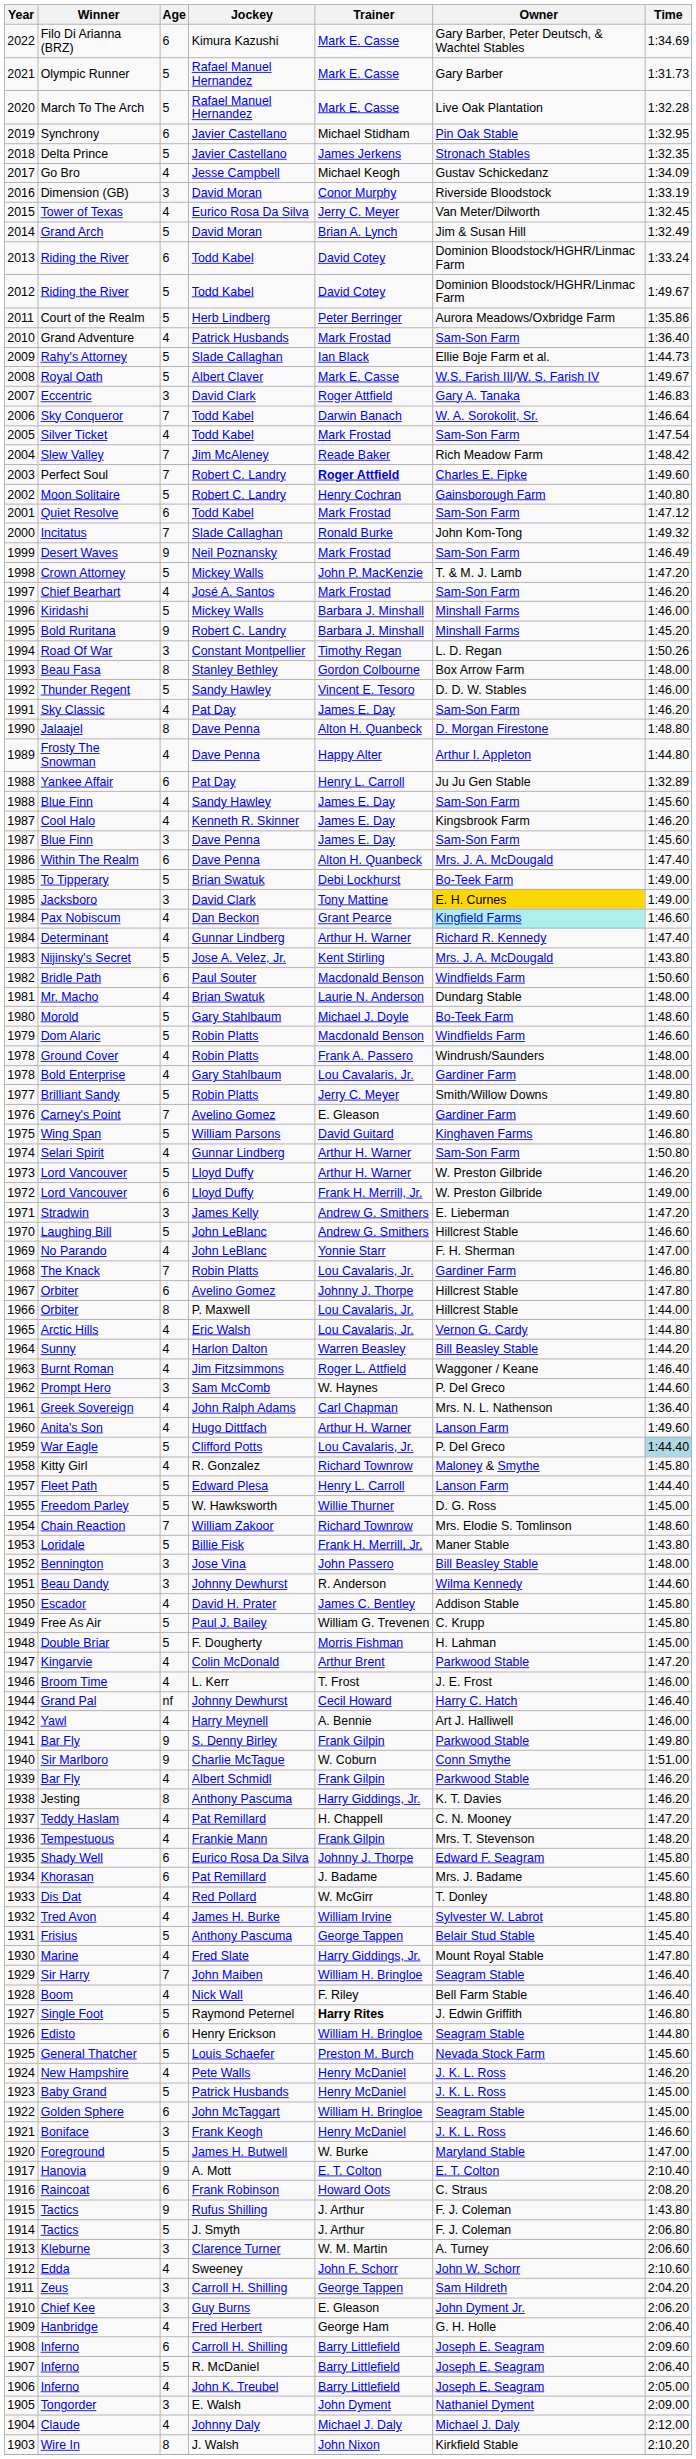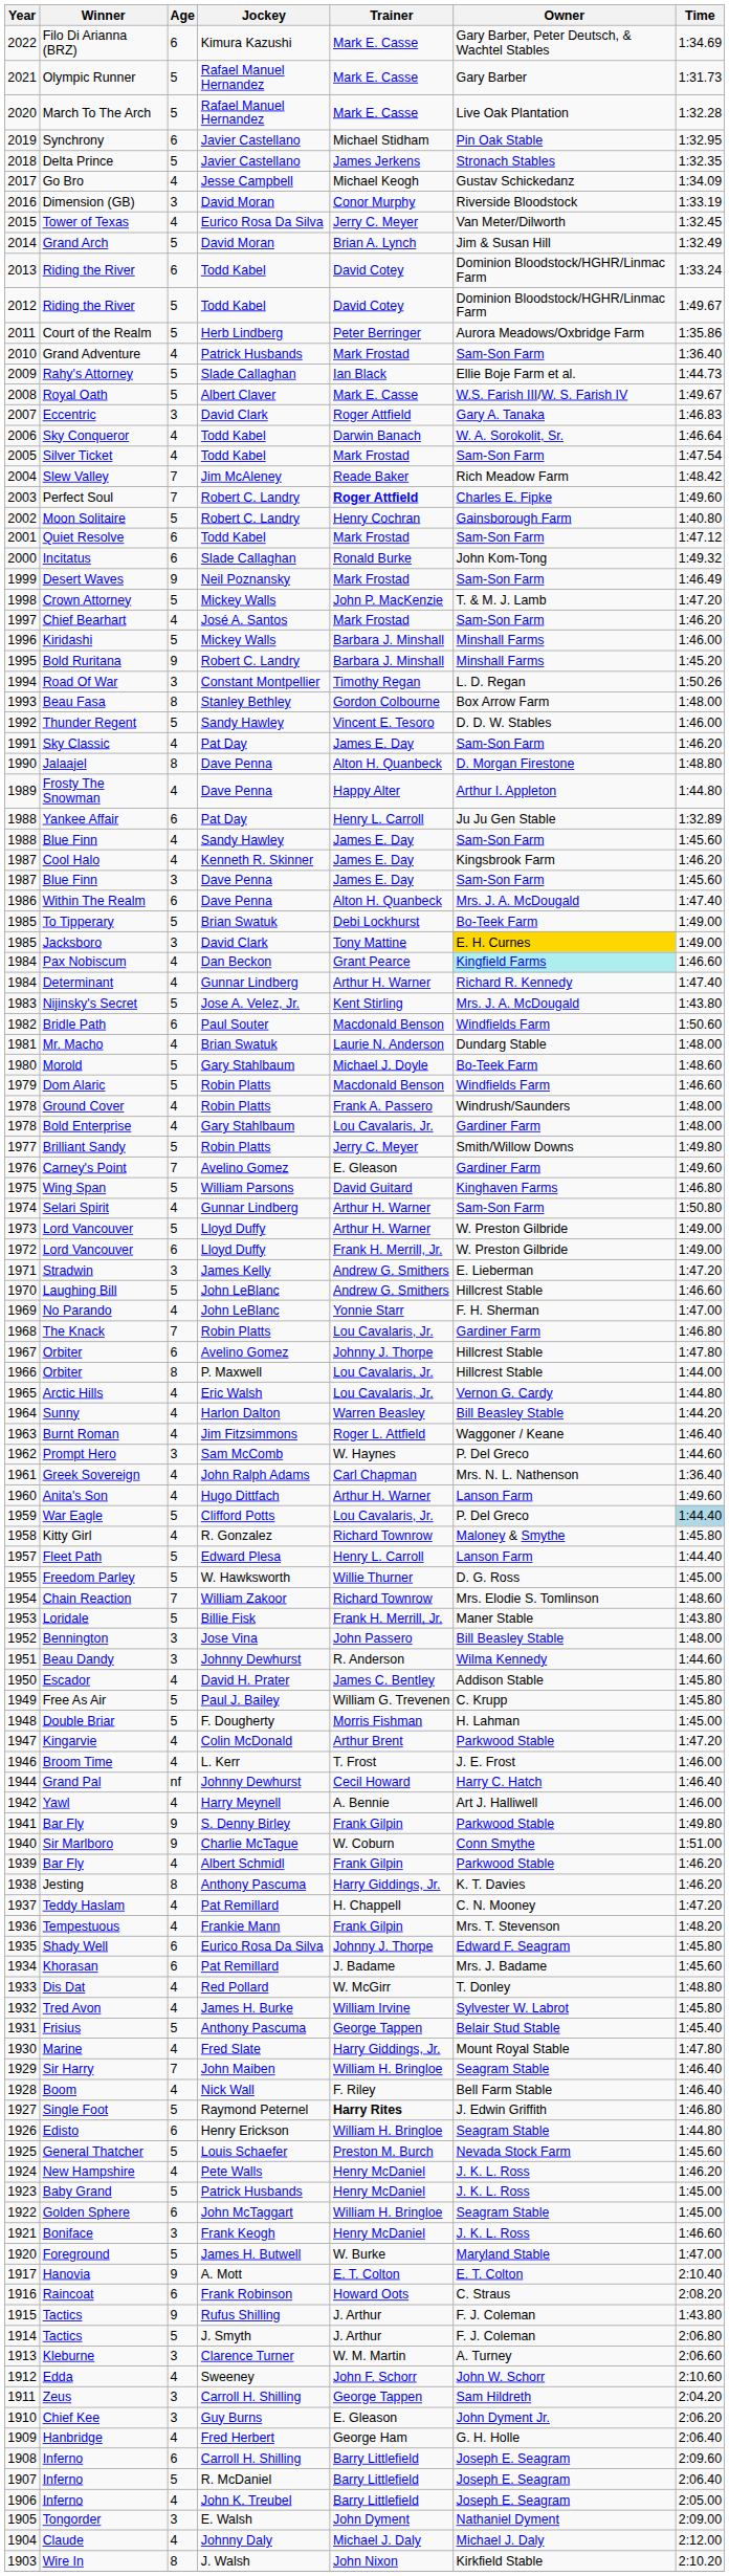Sky Conqueror | Age: 7 -> 4
Incitatus | Age: 7 -> 6
1973 / Lord Vancouver | Time: 1:46.20 -> 1:49.00
